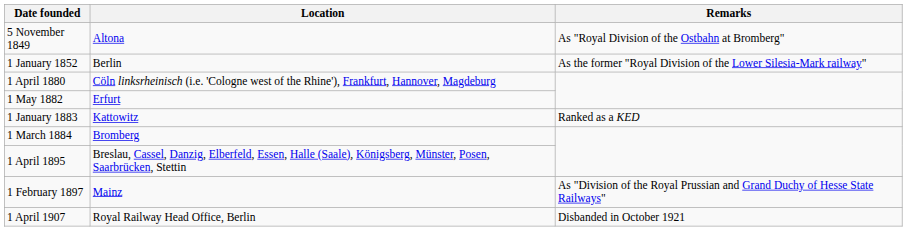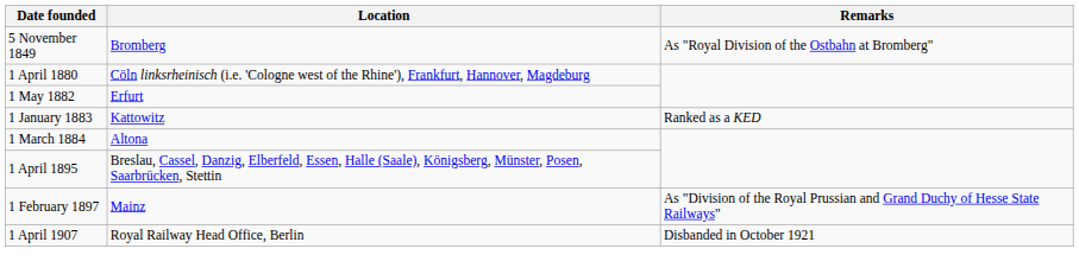5 November 1849 | Location: Altona -> Bromberg
- row: 1 January 1852 | Berlin | As the former "Royal Division of the Lower Silesia-Mark railway"
1 March 1884 | Location: Bromberg -> Altona
